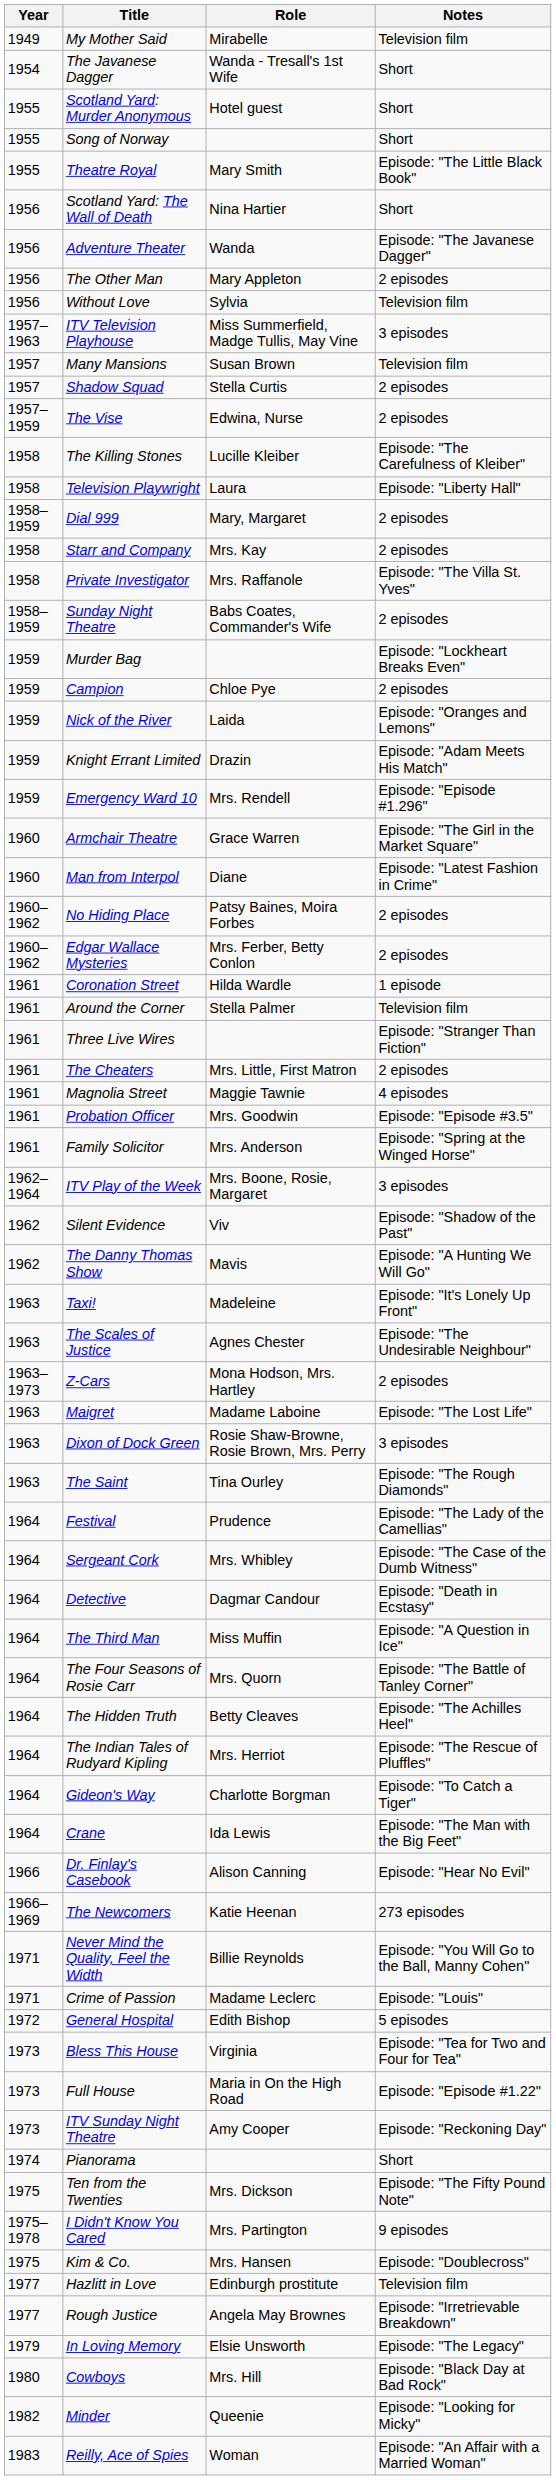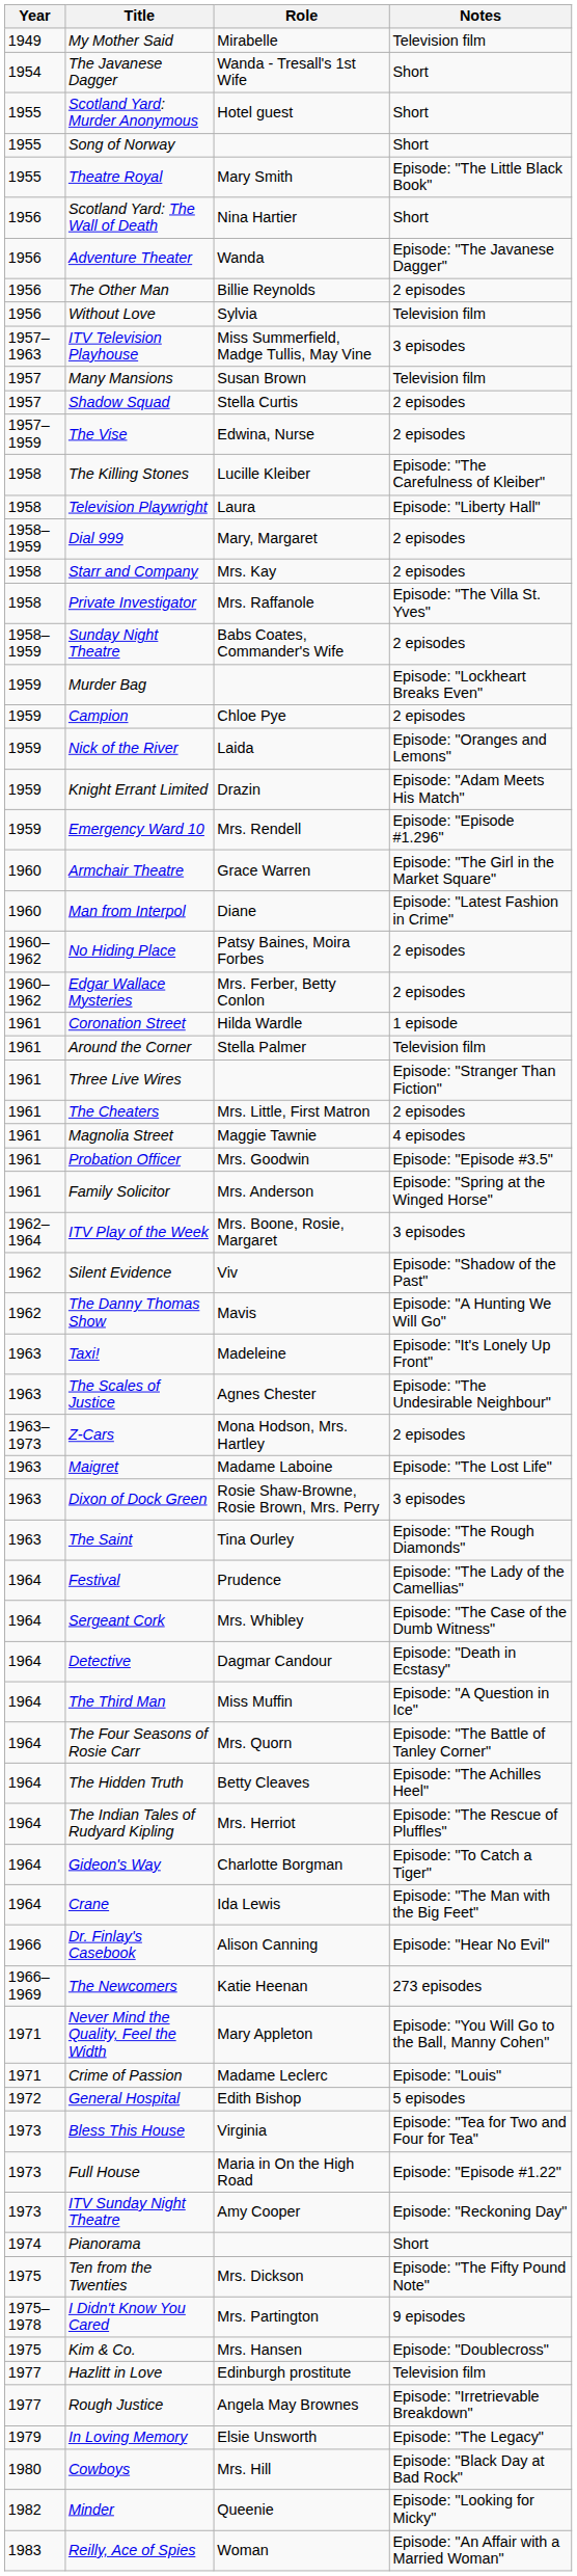The Other Man | Role: Mary Appleton -> Billie Reynolds
Never Mind the Quality, Feel the Width | Role: Billie Reynolds -> Mary Appleton
